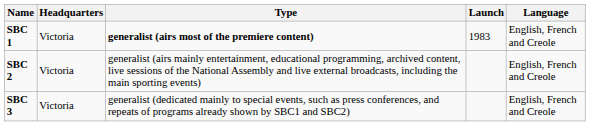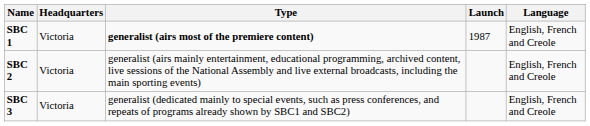SBC 1 | Launch: 1983 -> 1987
